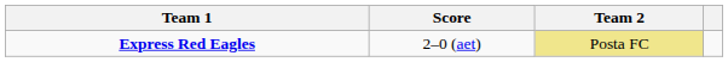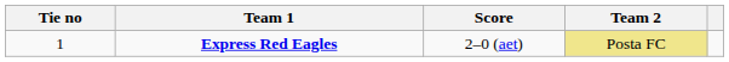+ column: Tie no | 1
